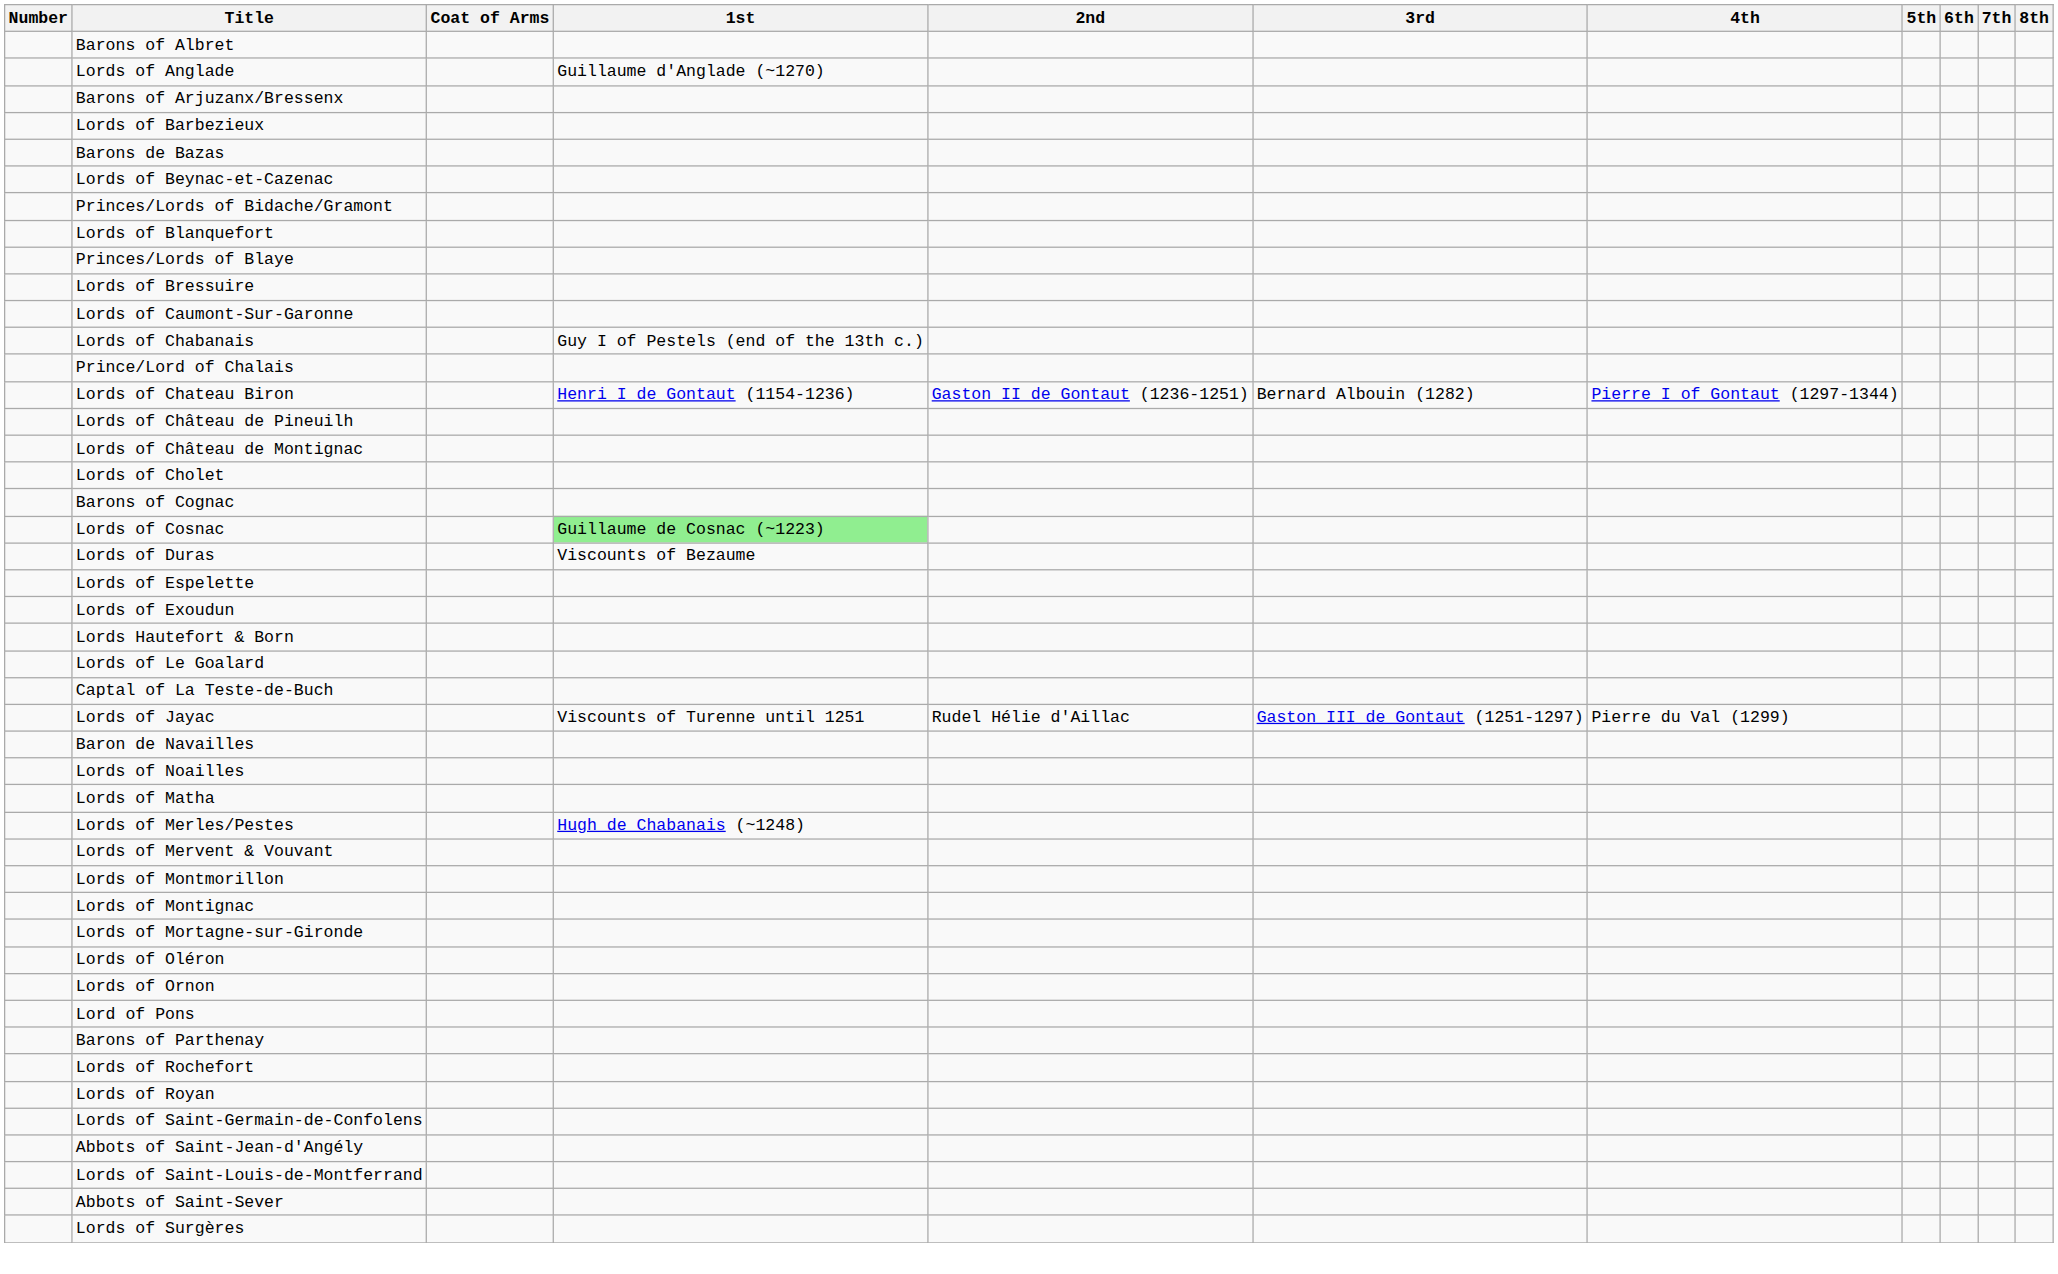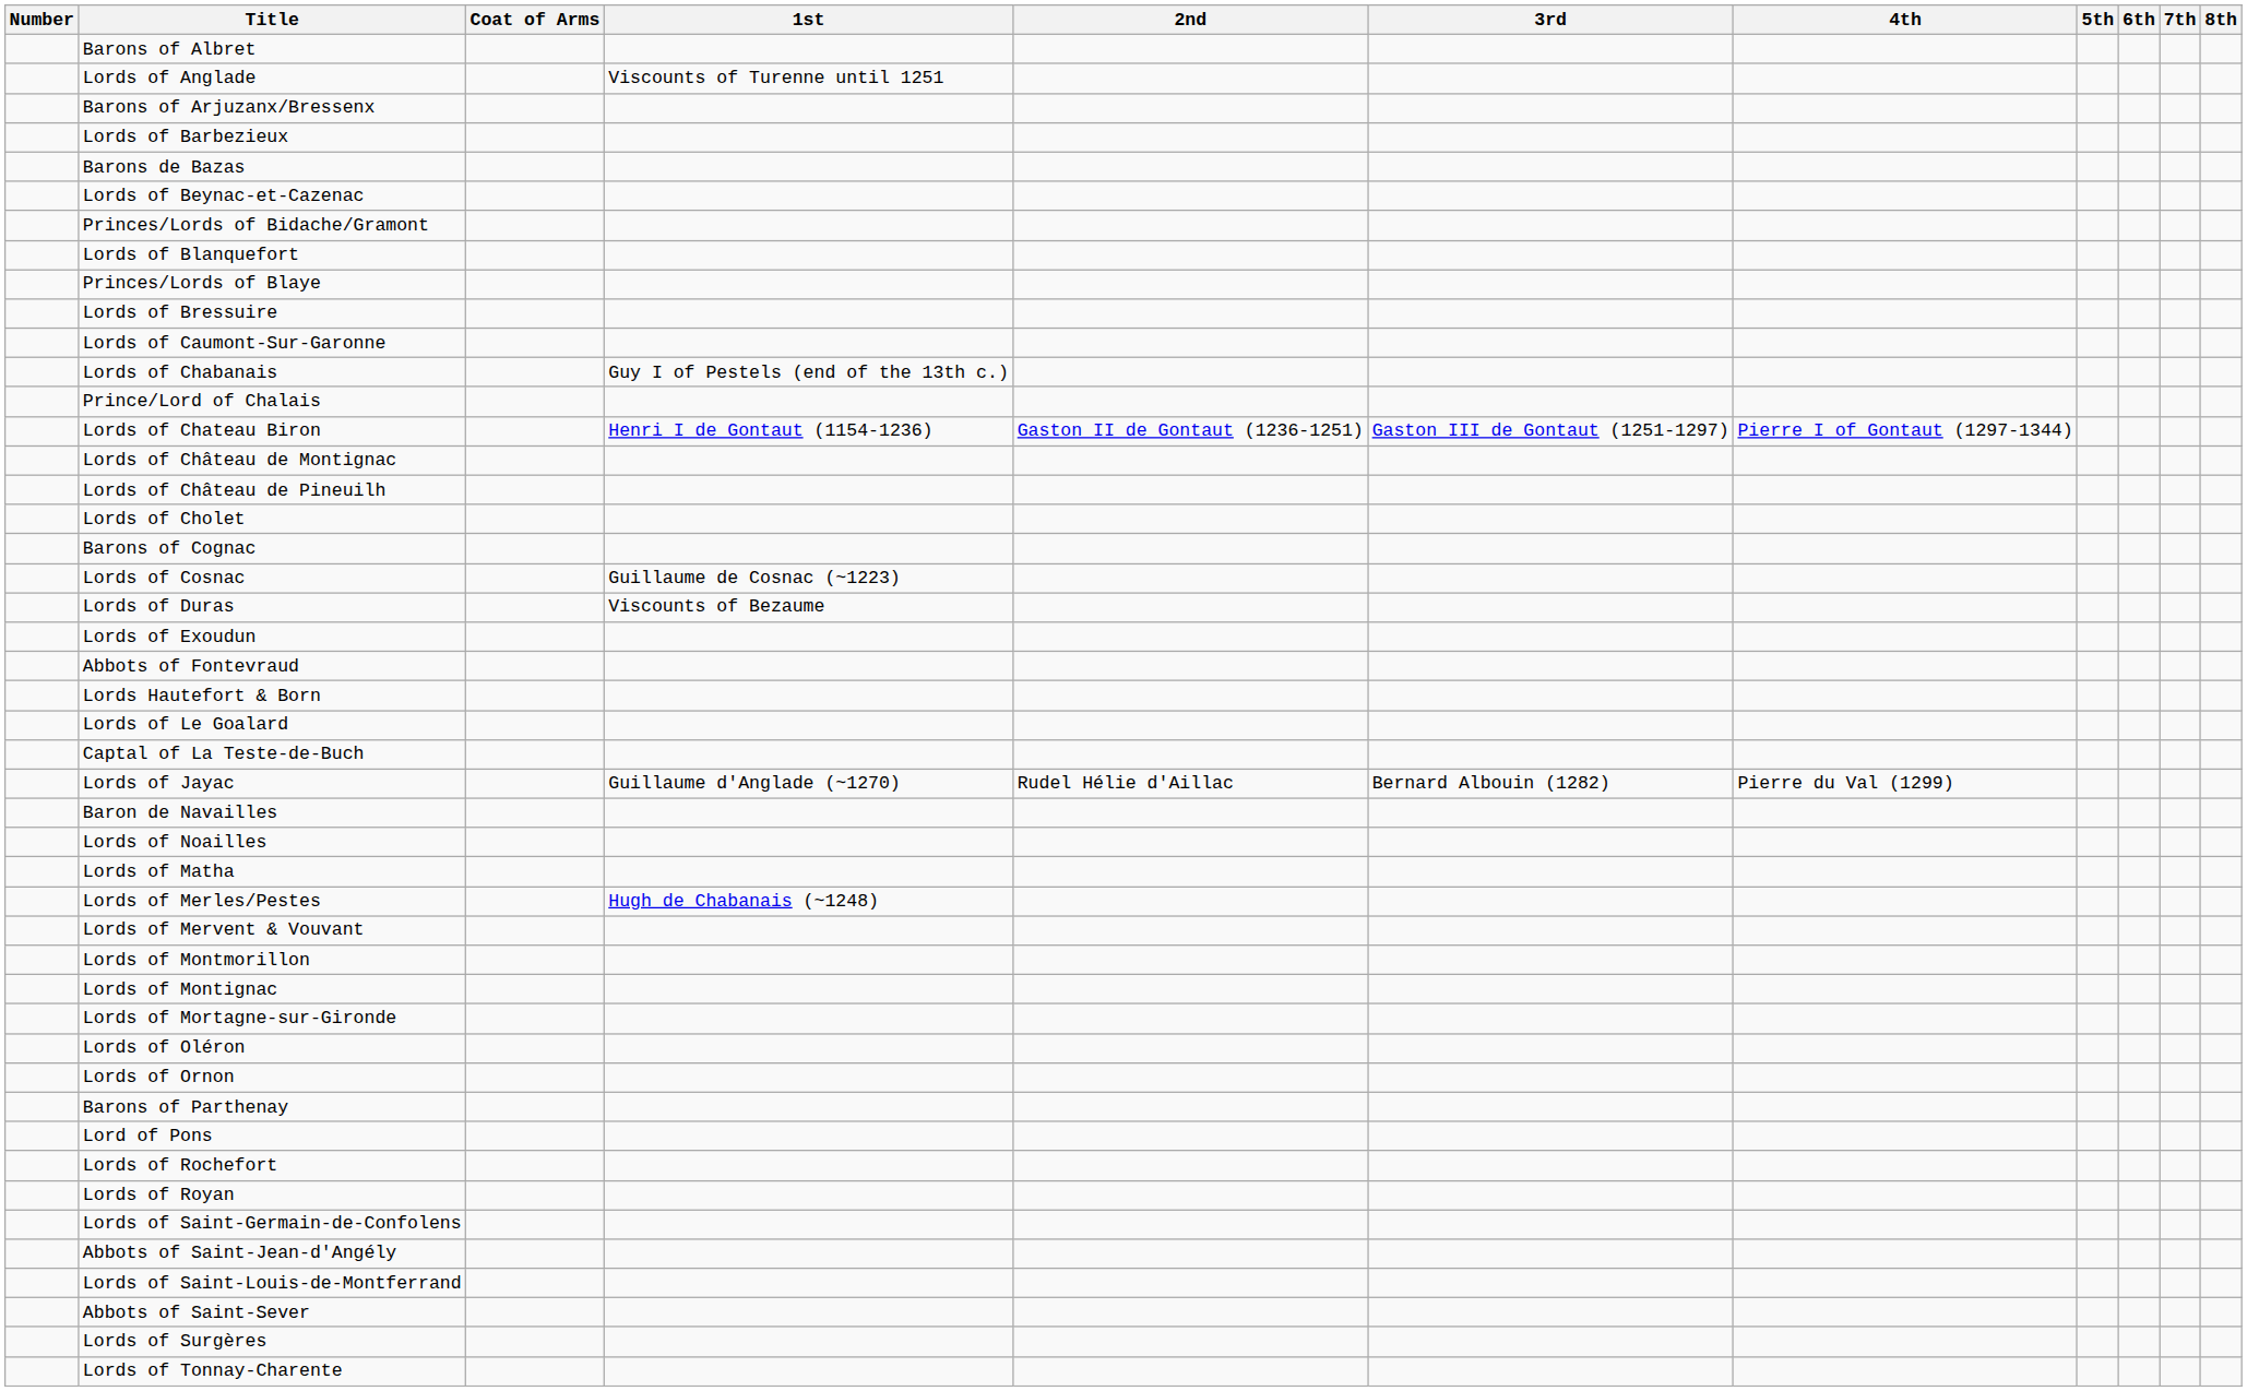Lords of Anglade | 1st: Guillaume d'Anglade (~1270) -> Viscounts of Turenne until 1251
Lords of Chateau Biron | 3rd: Bernard Albouin (1282) -> Gaston III de Gontaut (1251-1297)
rows swapped: Lords of Château de Montignac <-> Lords of Château de Pineuilh
Lords of Cosnac | 1st: lightgreen background -> no background
- row: Lords of Espelette
+ row: Abbots of Fontevraud
Lords of Jayac | 1st: Viscounts of Turenne until 1251 -> Guillaume d'Anglade (~1270)
Lords of Jayac | 3rd: Gaston III de Gontaut (1251-1297) -> Bernard Albouin (1282)
rows swapped: Barons of Parthenay <-> Lord of Pons
+ row: Lords of Tonnay-Charente
